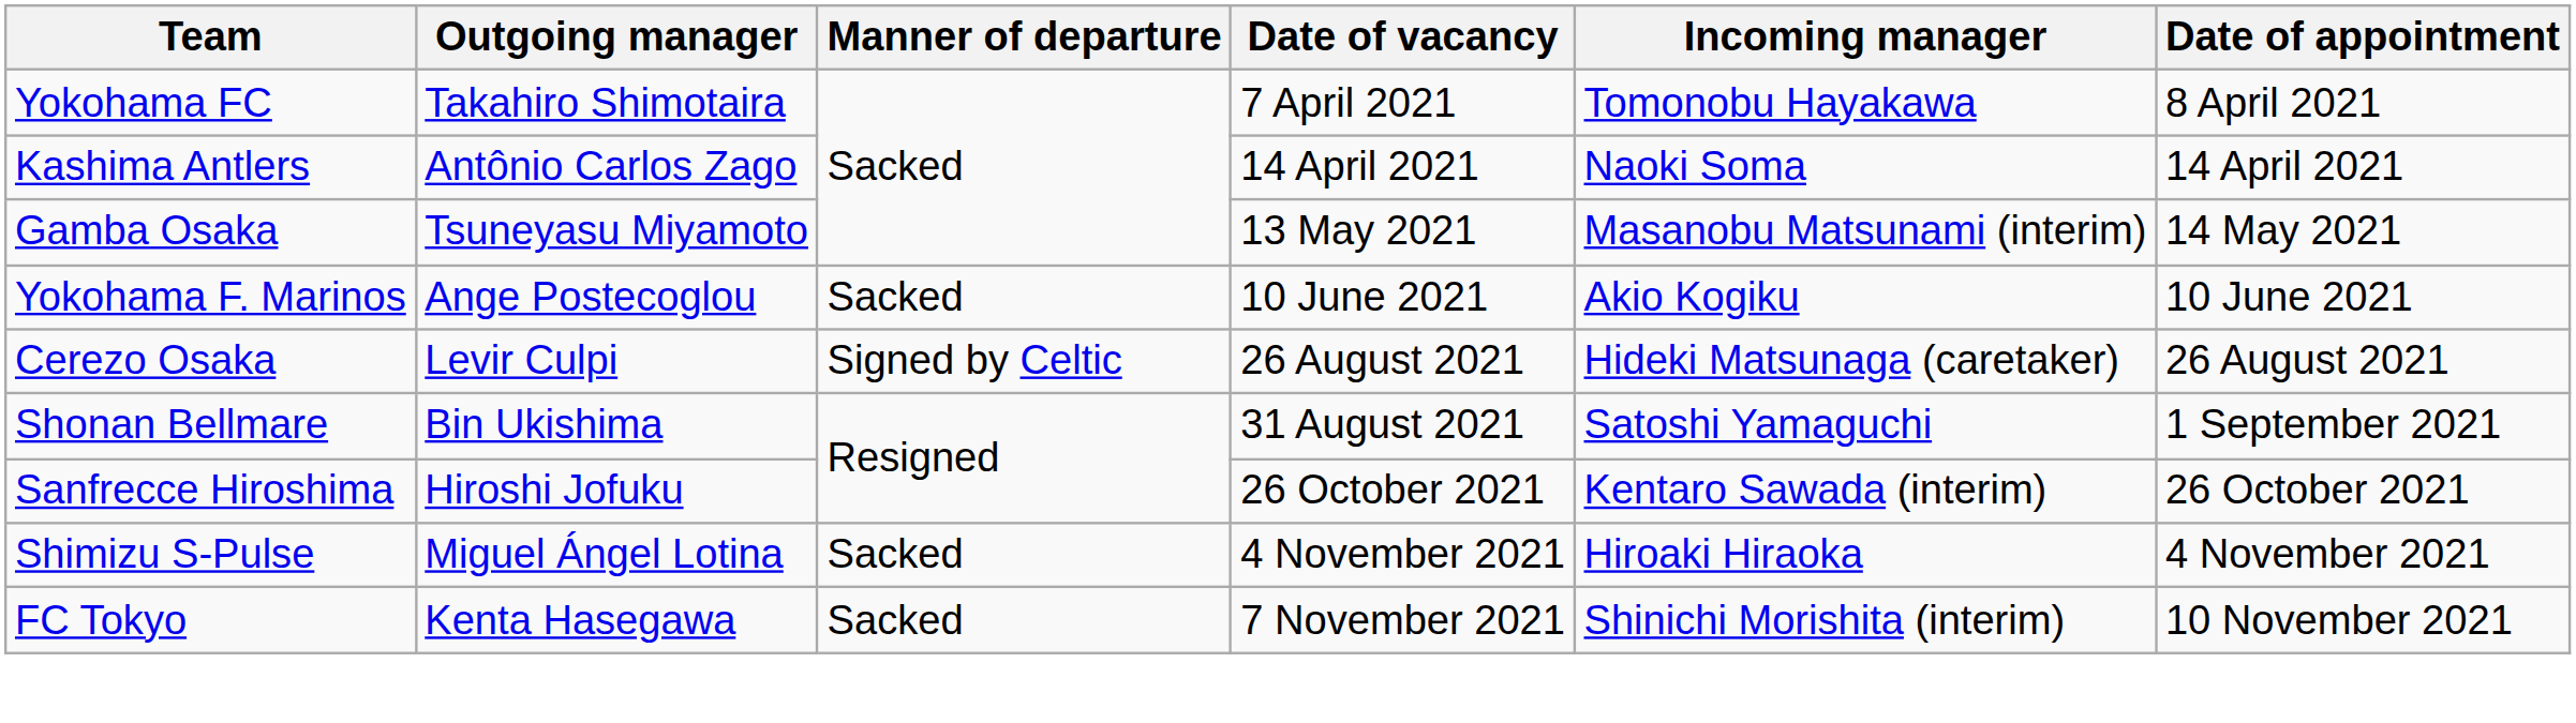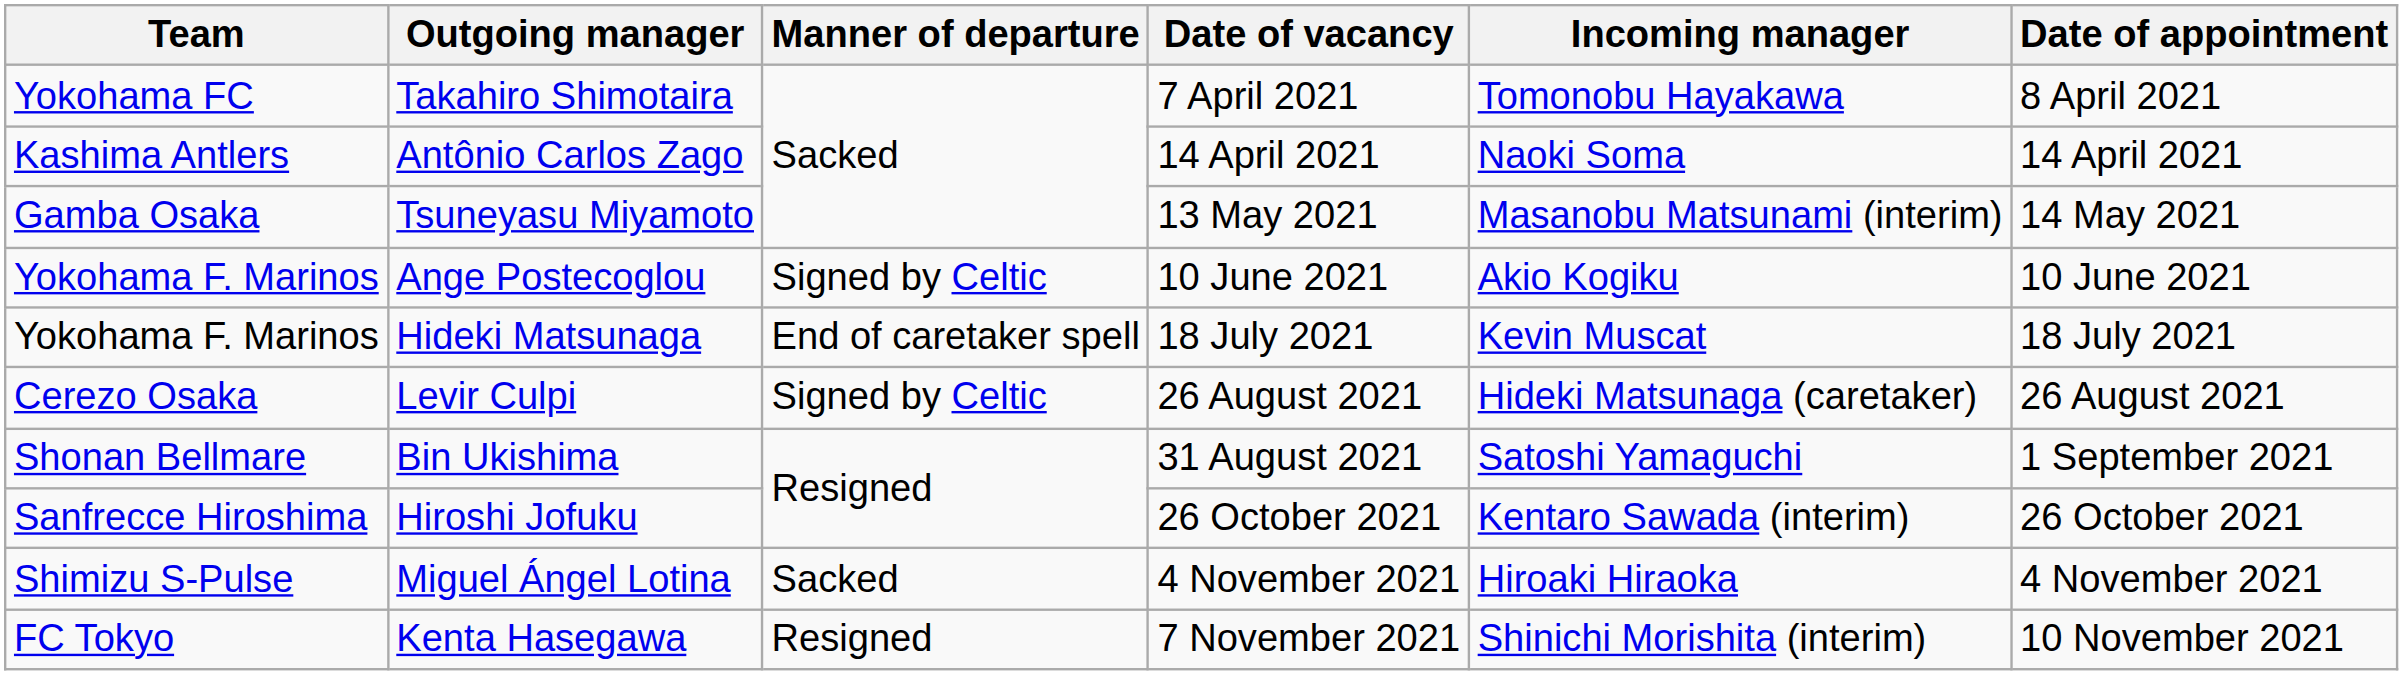Ange Postecoglou | Manner of departure: Sacked -> Signed by Celtic
+ row: Yokohama F. Marinos | Hideki Matsunaga | End of caretaker spell | 18 July 2021 | Kevin Muscat | 18 July 2021
Kenta Hasegawa | Manner of departure: Sacked -> Resigned
